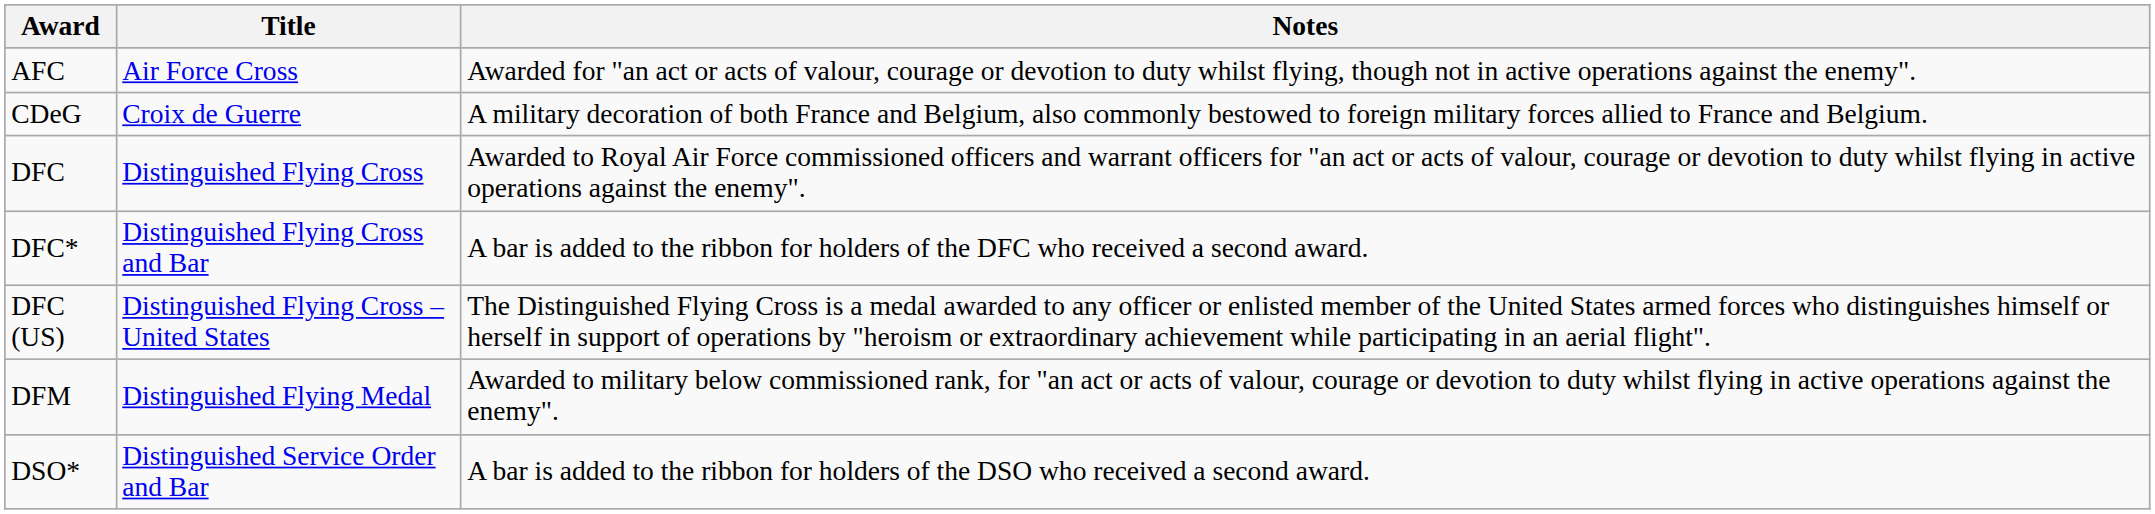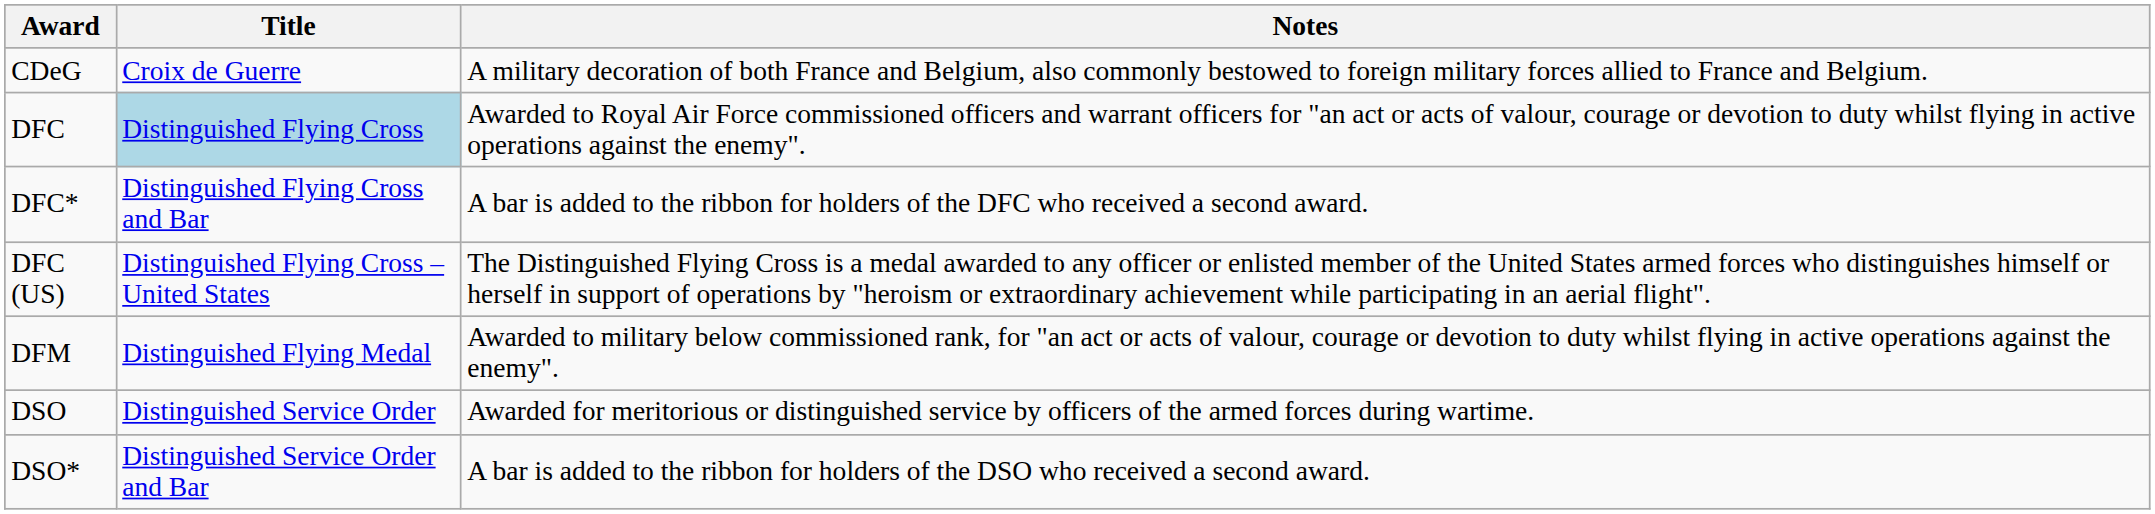- row: AFC | Air Force Cross | Awarded for "an act or acts of valour, courage or devotion to duty whilst flying, though not in active operations against the enemy".
DFC | Title: no background -> lightblue background
+ row: DSO | Distinguished Service Order | Awarded for meritorious or distinguished service by officers of the armed forces during wartime.
